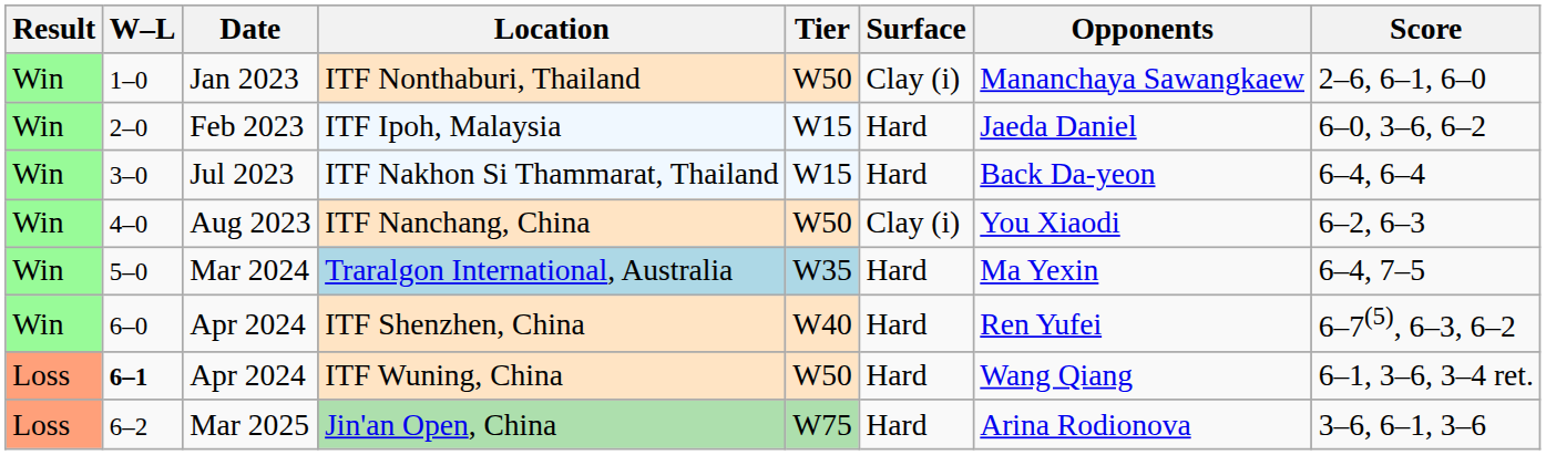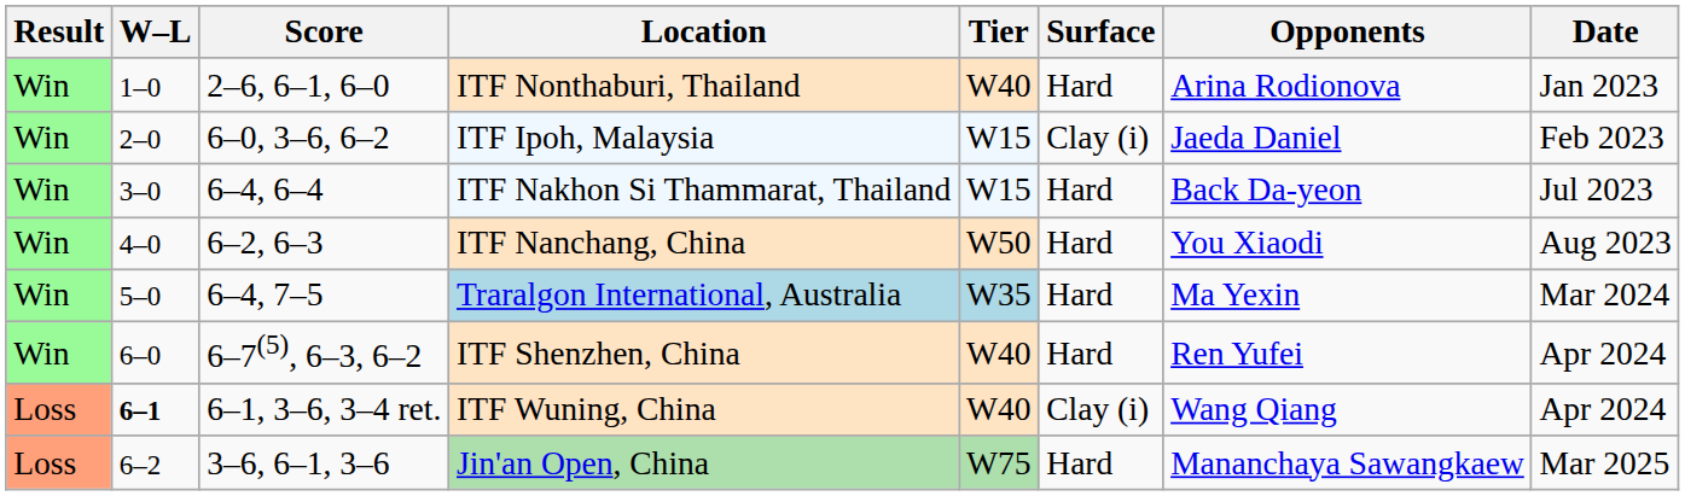columns swapped: Date <-> Score
ITF Nonthaburi, Thailand | Tier: W50 -> W40
ITF Nonthaburi, Thailand | Surface: Clay (i) -> Hard
ITF Nonthaburi, Thailand | Opponents: Mananchaya Sawangkaew -> Arina Rodionova
ITF Ipoh, Malaysia | Surface: Hard -> Clay (i)
ITF Nanchang, China | Surface: Clay (i) -> Hard
ITF Wuning, China | Tier: W50 -> W40
ITF Wuning, China | Surface: Hard -> Clay (i)
Jin'an Open, China | Opponents: Arina Rodionova -> Mananchaya Sawangkaew
